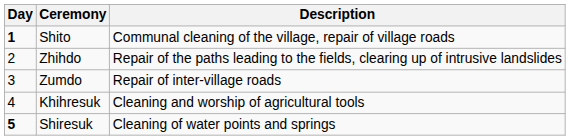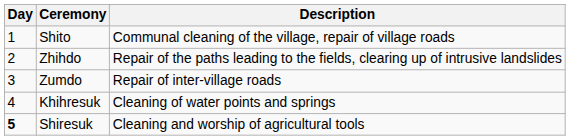Shito | Day: bold -> normal
Khihresuk | Description: Cleaning and worship of agricultural tools -> Cleaning of water points and springs
Shiresuk | Description: Cleaning of water points and springs -> Cleaning and worship of agricultural tools
